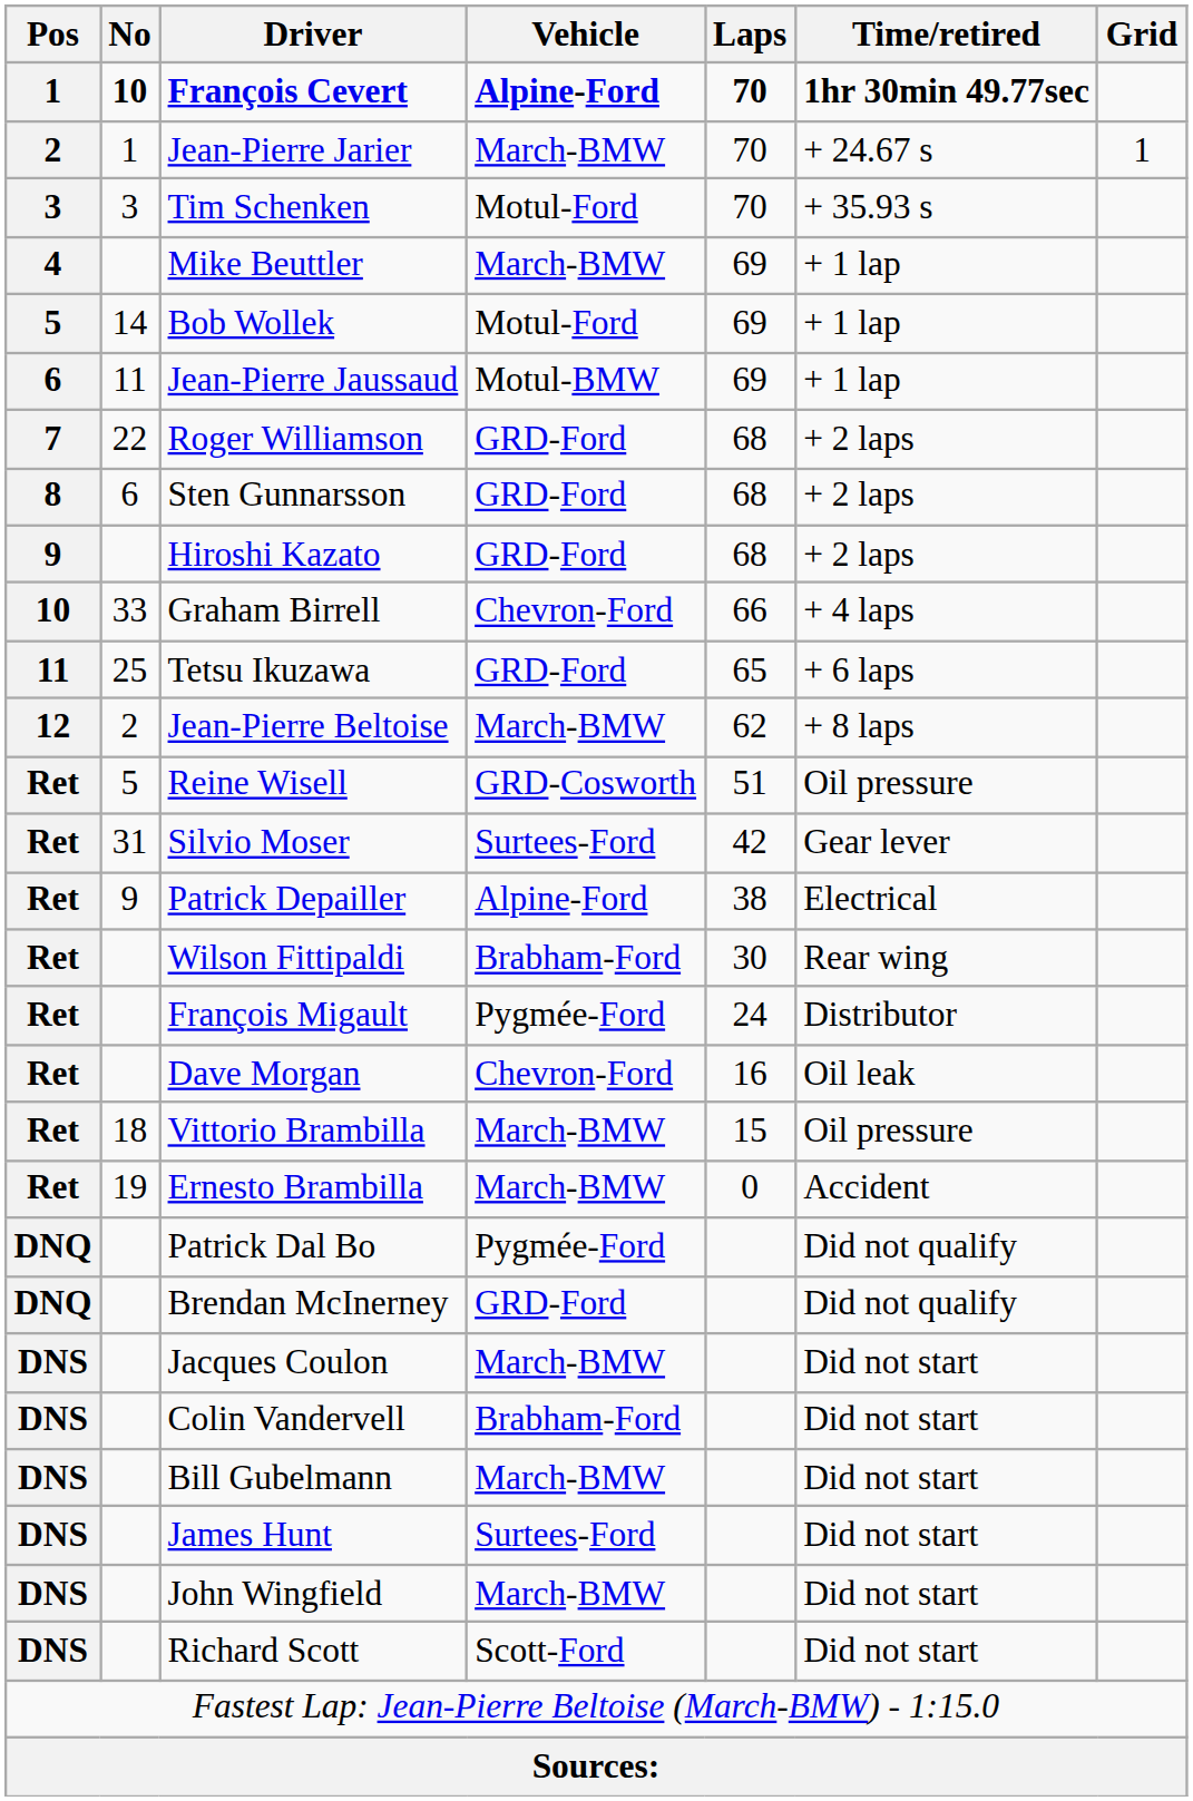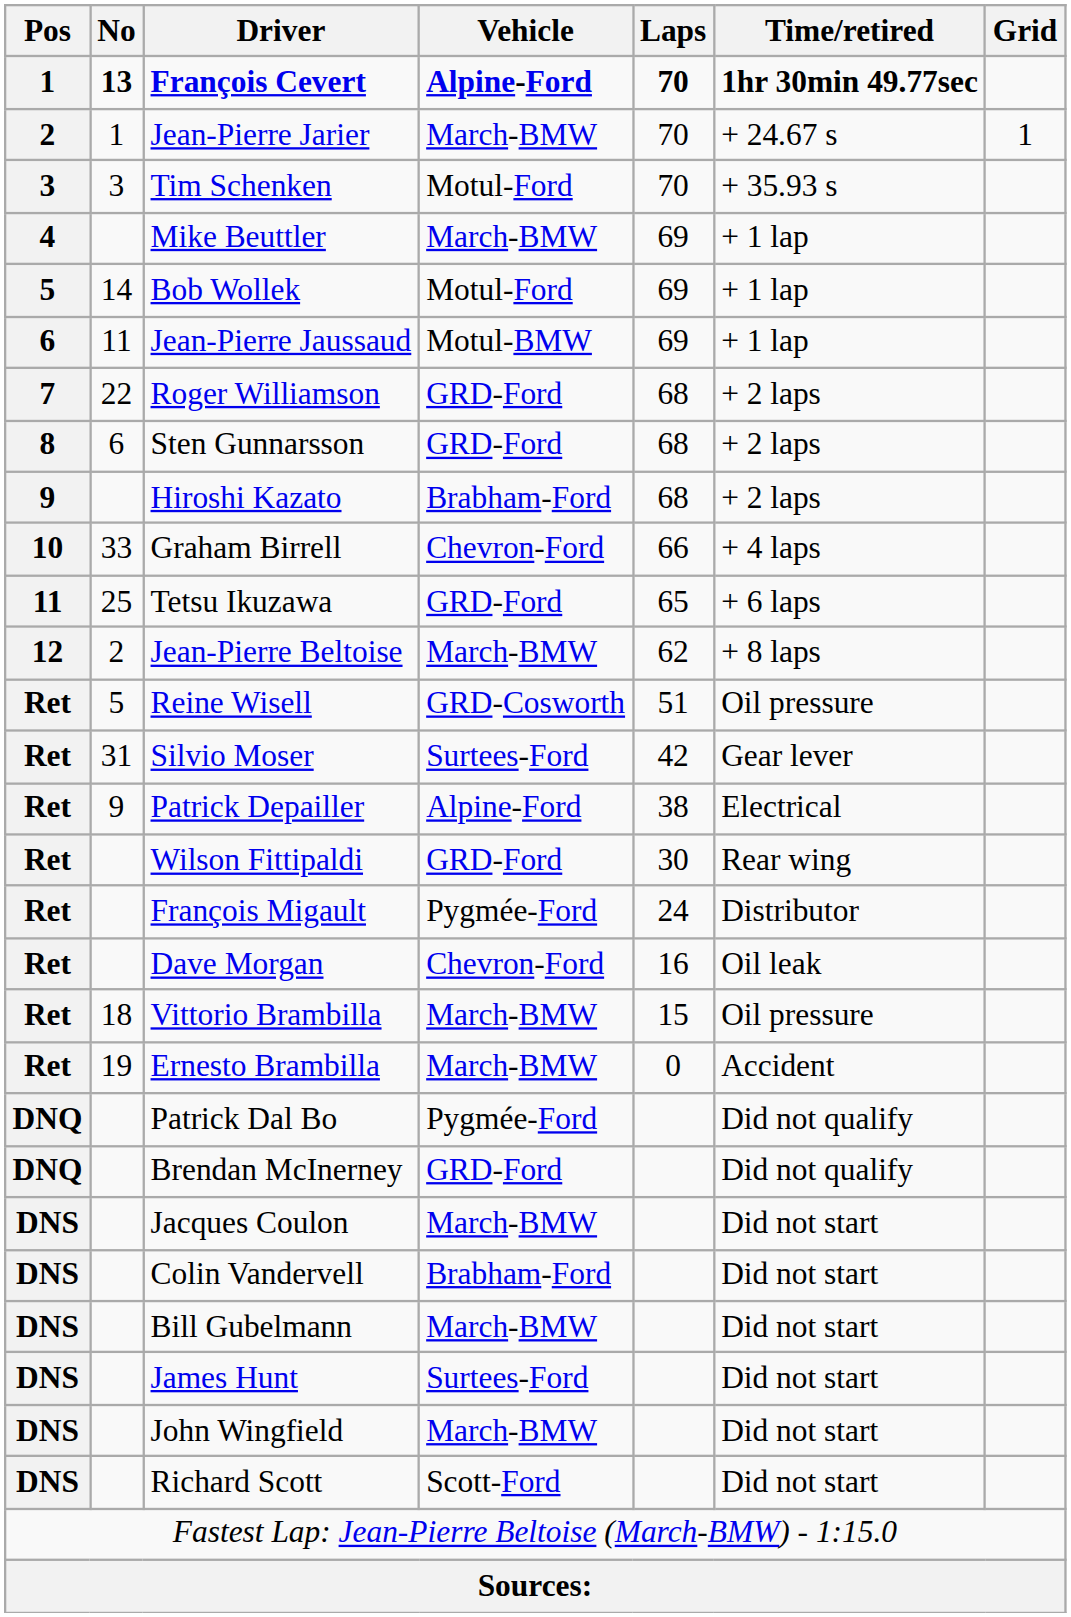François Cevert | No: 10 -> 13
Hiroshi Kazato | Vehicle: GRD-Ford -> Brabham-Ford
Wilson Fittipaldi | Vehicle: Brabham-Ford -> GRD-Ford
